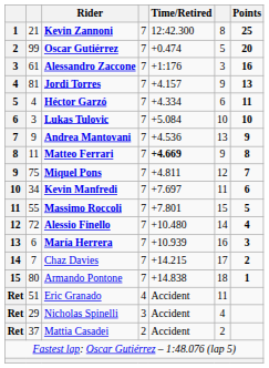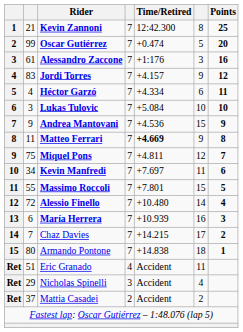Jordi Torres | column 2: 81 -> 83
Jordi Torres | Points: 13 -> 12
Andrea Mantovani | column 6: 13 -> 15
